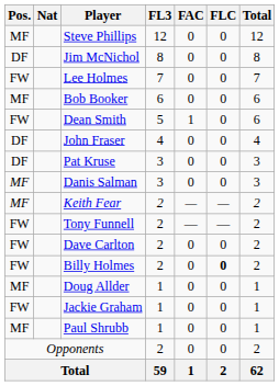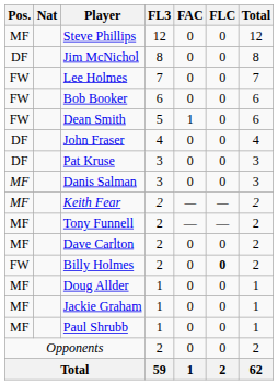Bob Booker | Pos.: MF -> FW
Tony Funnell | Pos.: FW -> MF
Dave Carlton | Pos.: FW -> MF
Jackie Graham | Pos.: FW -> MF
